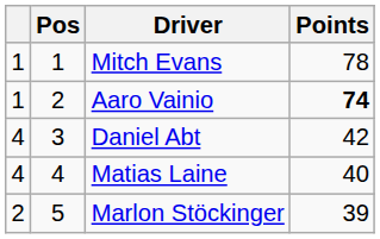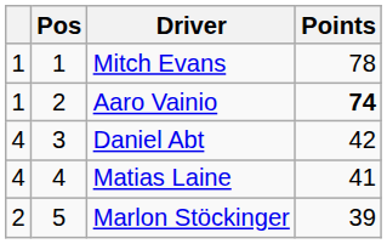Matias Laine | Points: 40 -> 41
